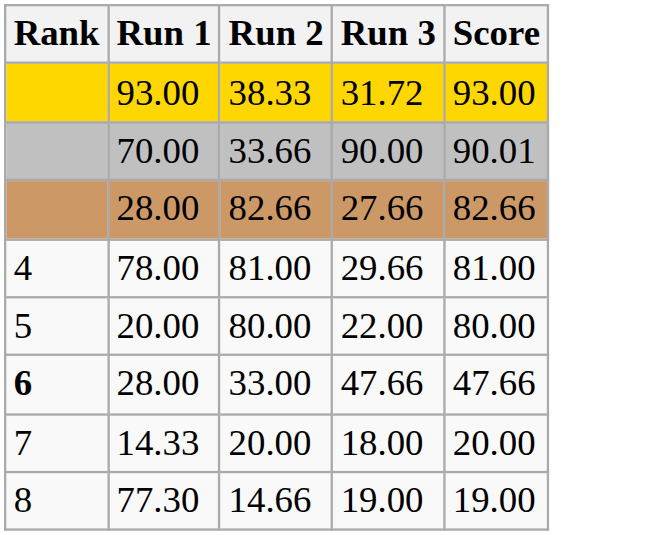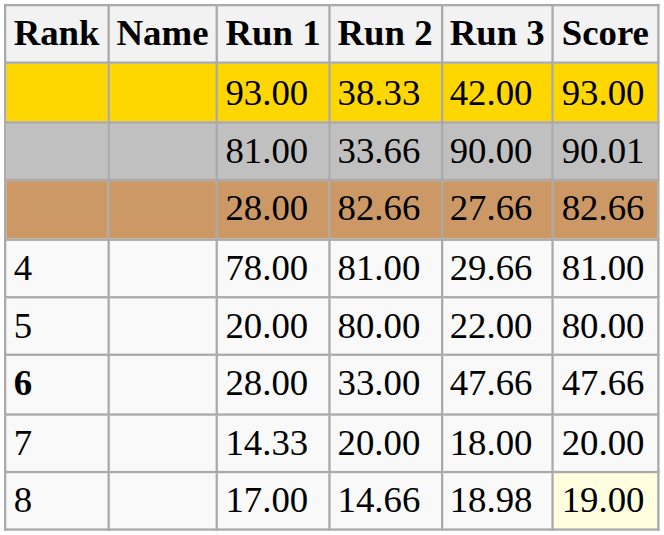+ column: Name
38.33 | Run 3: 31.72 -> 42.00
33.66 | Run 1: 70.00 -> 81.00
14.66 | Run 1: 77.30 -> 17.00
14.66 | Run 3: 19.00 -> 18.98
14.66 | Score: no background -> lightyellow background
